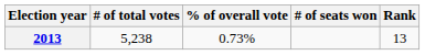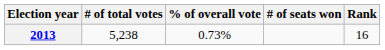2013 | Rank: 13 -> 16
